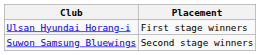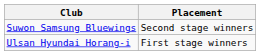rows swapped: Ulsan Hyundai Horang-i <-> Suwon Samsung Bluewings
